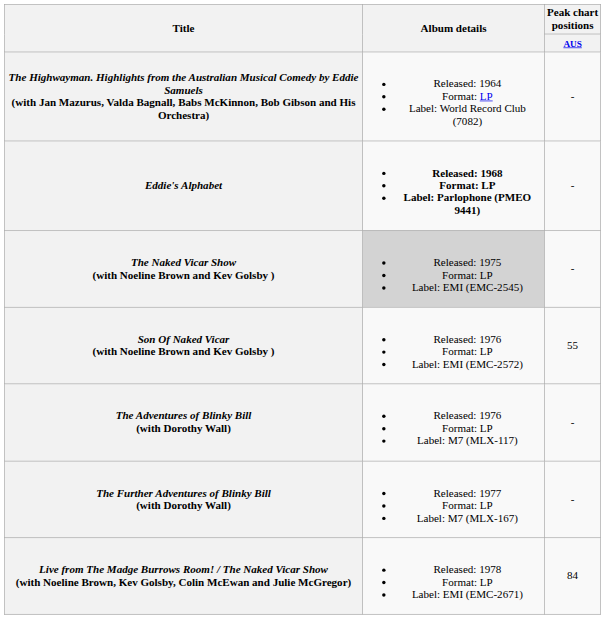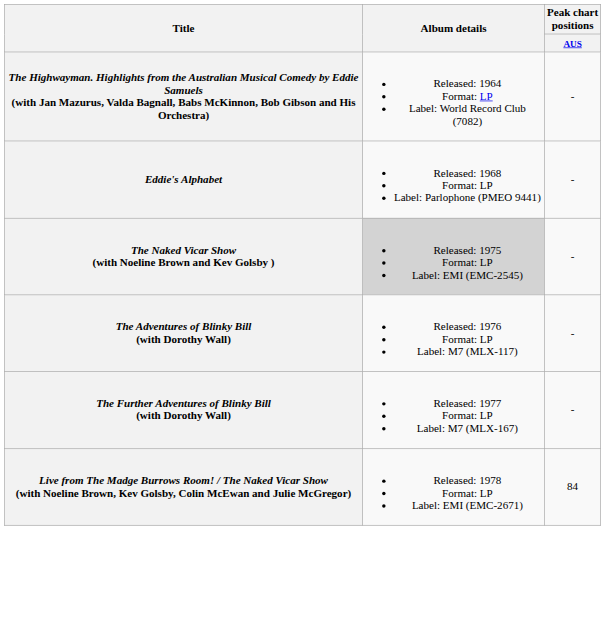Eddie's Alphabet | Album details: bold -> normal
- row: Son Of Naked Vicar (with Noeline Brown and Kev Golsby ) | Released: 1976 Format: LP Label: EMI (EMC-2572) | 55
